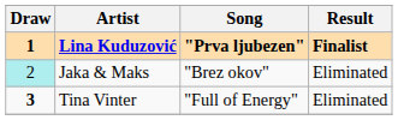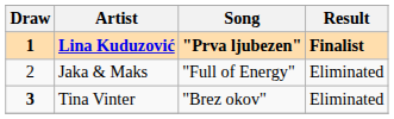Jaka & Maks | Draw: paleturquoise background -> no background
Jaka & Maks | Song: "Brez okov" -> "Full of Energy"
Tina Vinter | Song: "Full of Energy" -> "Brez okov"
